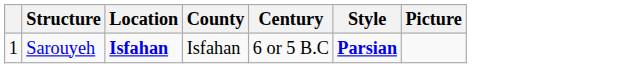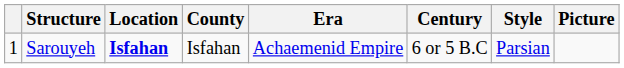+ column: Era | Achaemenid Empire
Sarouyeh | Style: bold -> normal
